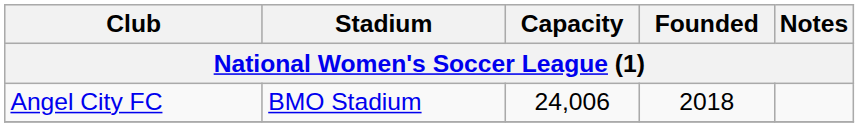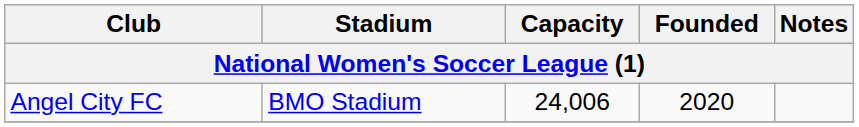Angel City FC | Founded: 2018 -> 2020
